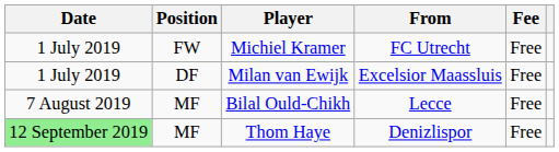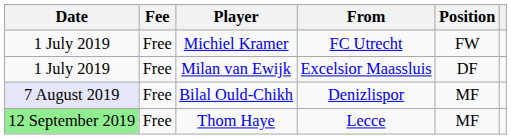columns swapped: Position <-> Fee
Bilal Ould-Chikh | Date: no background -> lavender background
Bilal Ould-Chikh | From: Lecce -> Denizlispor
Thom Haye | From: Denizlispor -> Lecce
